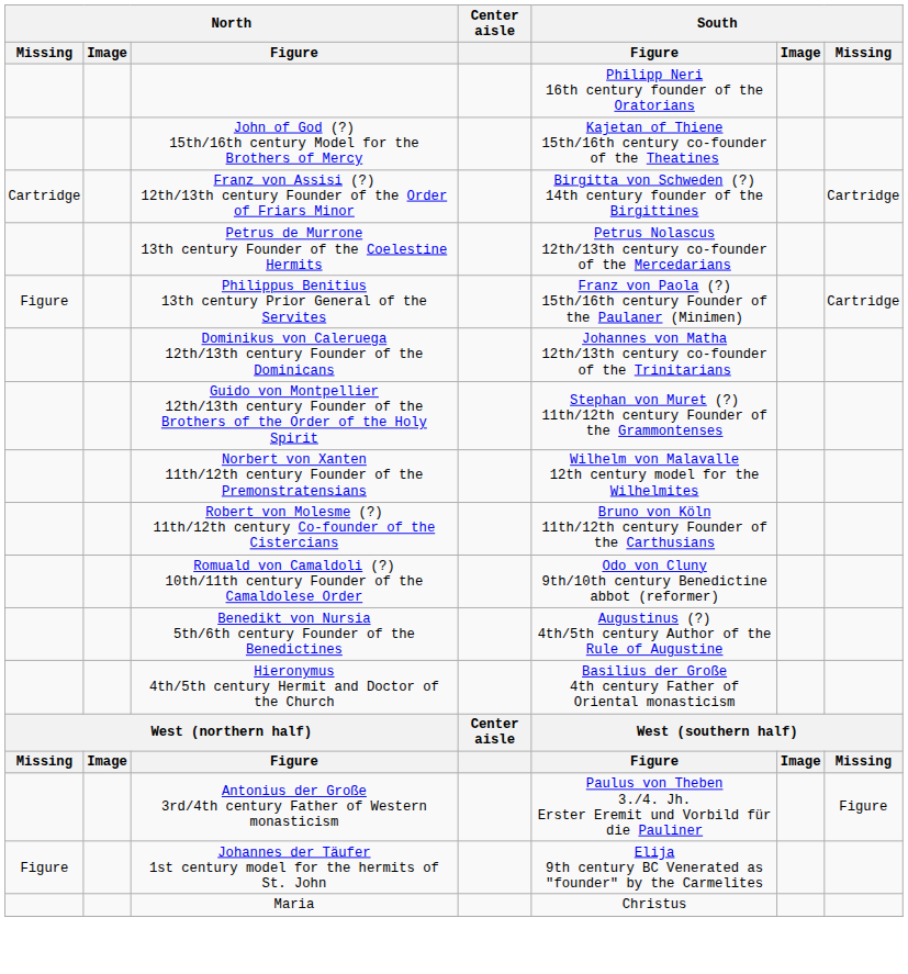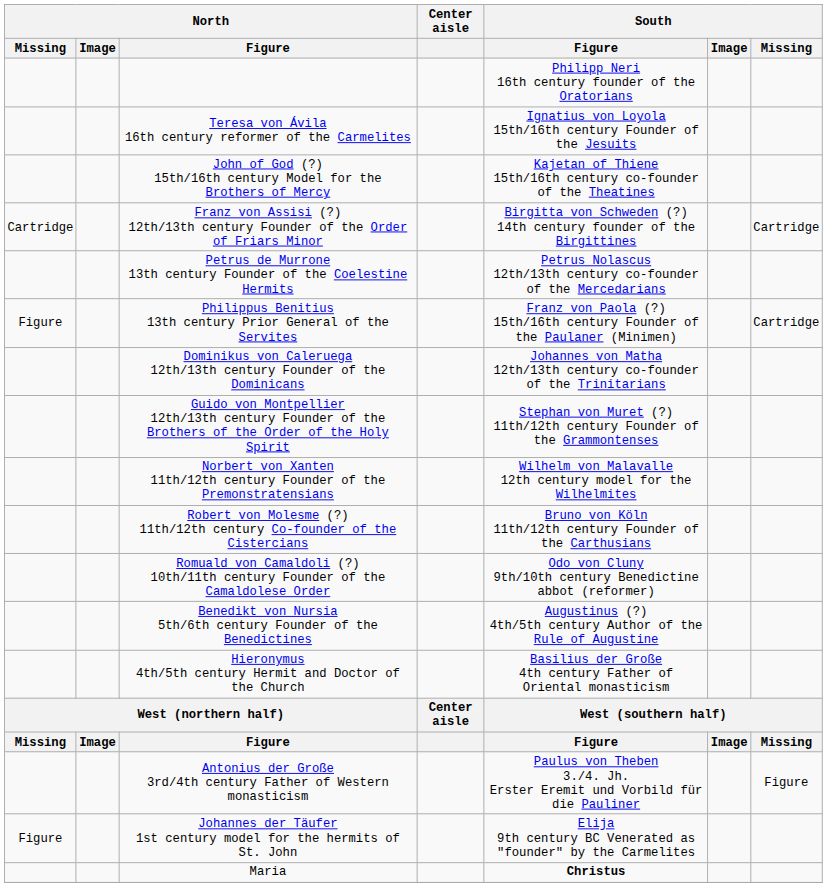+ row: Teresa von Ávila 16th century reformer of the Carmelites | Ignatius von Loyola 15th/16th century Founder of the Jesuits
Maria | South / Figure: normal -> bold
